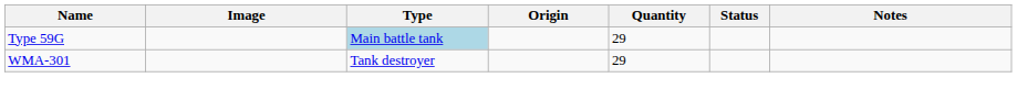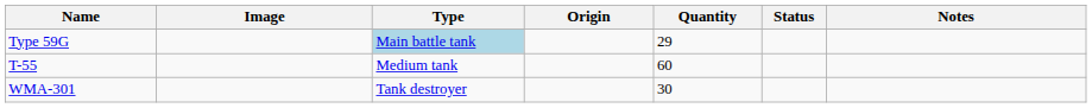+ row: T-55 | Medium tank | 60
WMA-301 | Quantity: 29 -> 30
